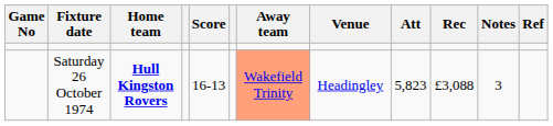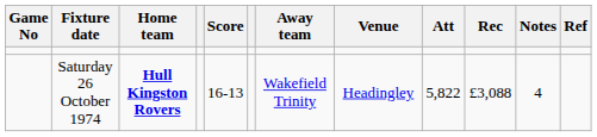Saturday 26 October 1974 | Away team: lightsalmon background -> no background
Saturday 26 October 1974 | Att: 5,823 -> 5,822
Saturday 26 October 1974 | Notes: 3 -> 4
